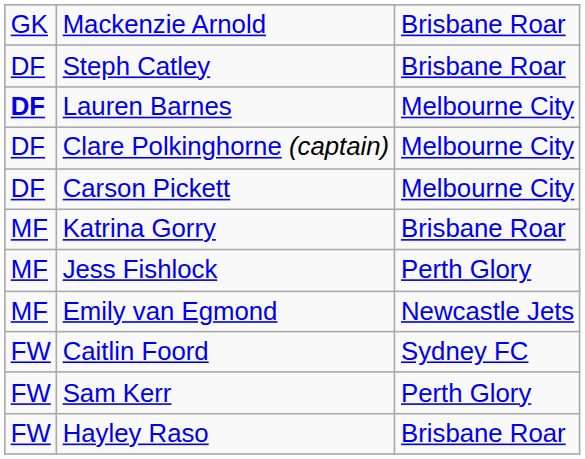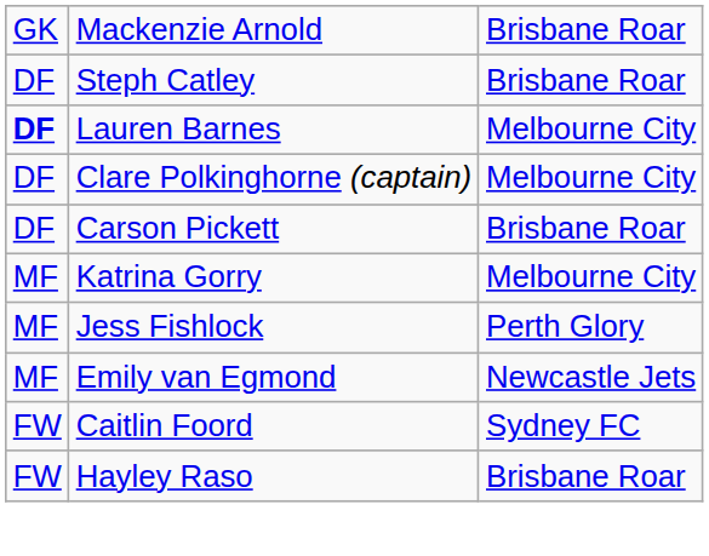Carson Pickett | column 3: Melbourne City -> Brisbane Roar
Katrina Gorry | column 3: Brisbane Roar -> Melbourne City
- row: FW | Sam Kerr | Perth Glory
